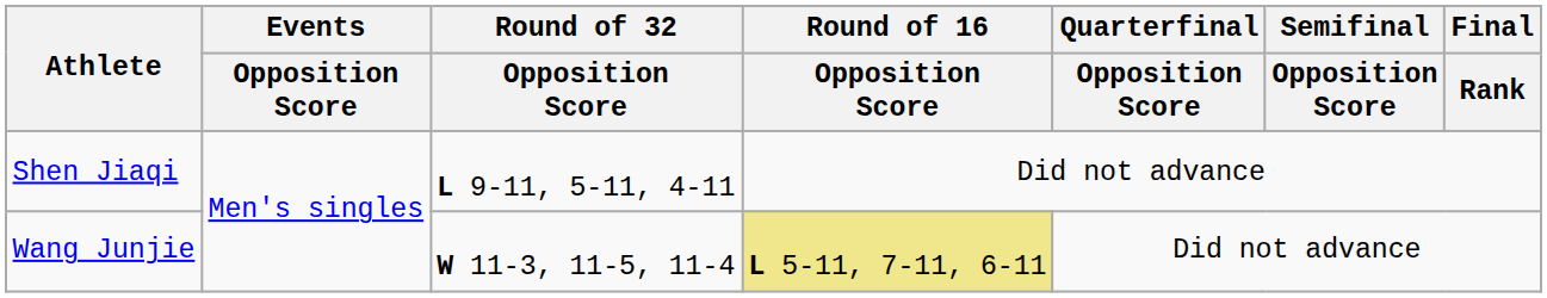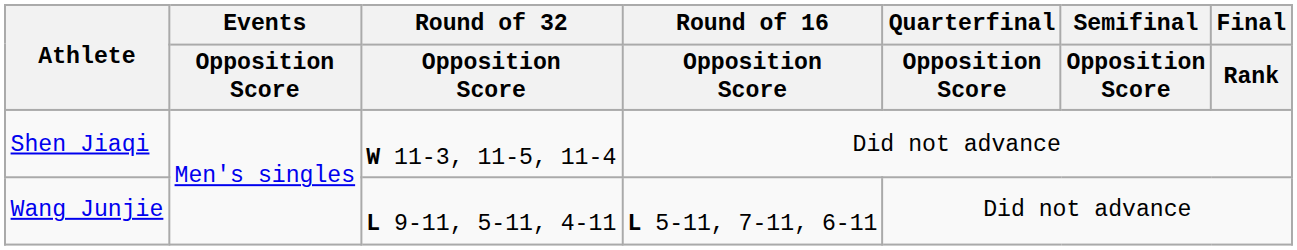Shen Jiaqi | Round of 32 / Opposition Score: L 9-11, 5-11, 4-11 -> W 11-3, 11-5, 11-4
Wang Junjie | Round of 32 / Opposition Score: W 11-3, 11-5, 11-4 -> L 9-11, 5-11, 4-11
Wang Junjie | Round of 16 / Opposition Score: khaki background -> no background
